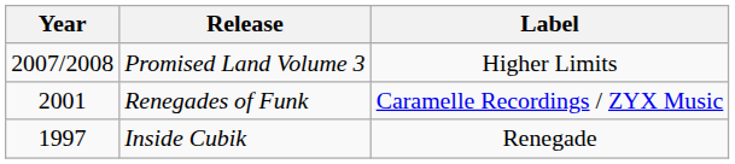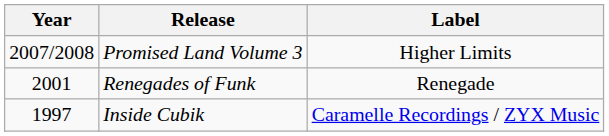Renegades of Funk | Label: Caramelle Recordings / ZYX Music -> Renegade
Inside Cubik | Label: Renegade -> Caramelle Recordings / ZYX Music
